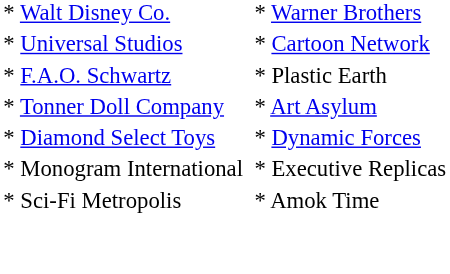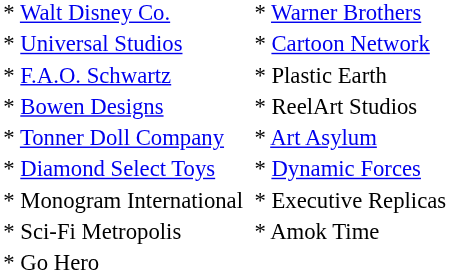+ row: * Bowen Designs | * ReelArt Studios
+ row: * Go Hero
